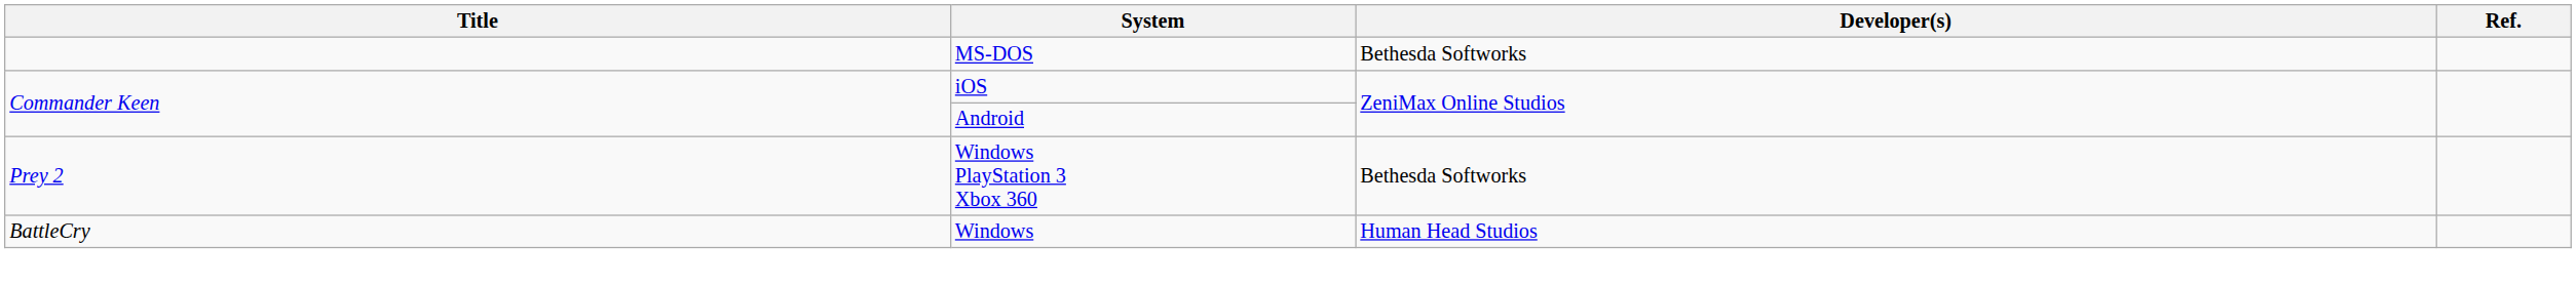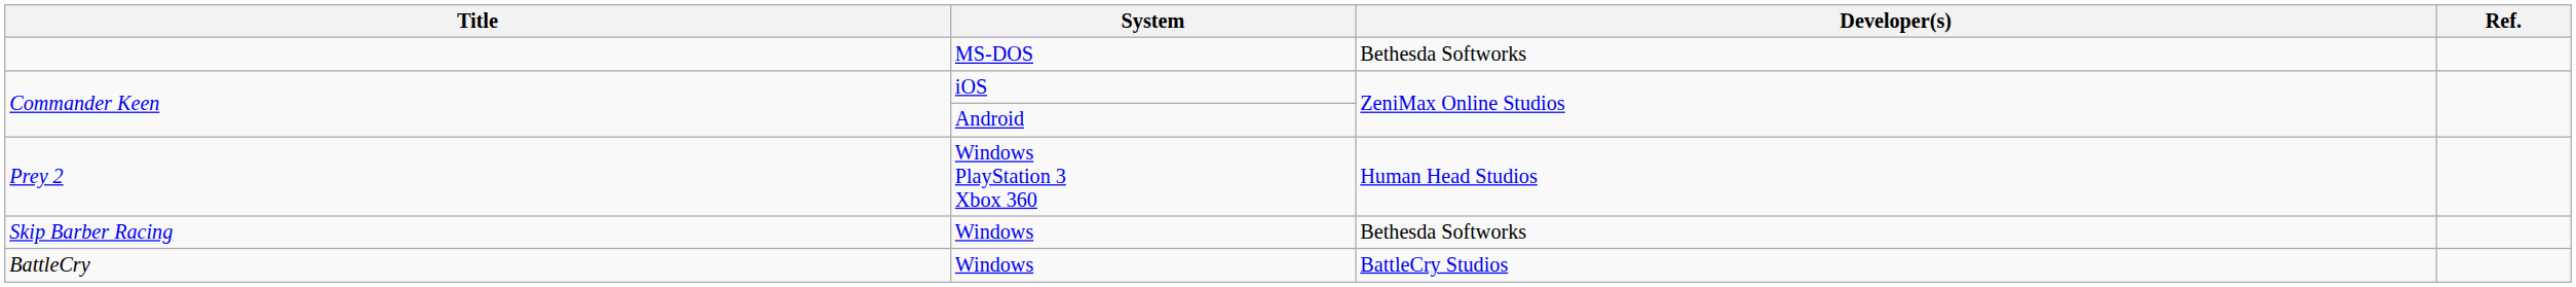Prey 2 | Developer(s): Bethesda Softworks -> Human Head Studios
+ row: Skip Barber Racing | Windows | Bethesda Softworks
BattleCry | Developer(s): Human Head Studios -> BattleCry Studios
